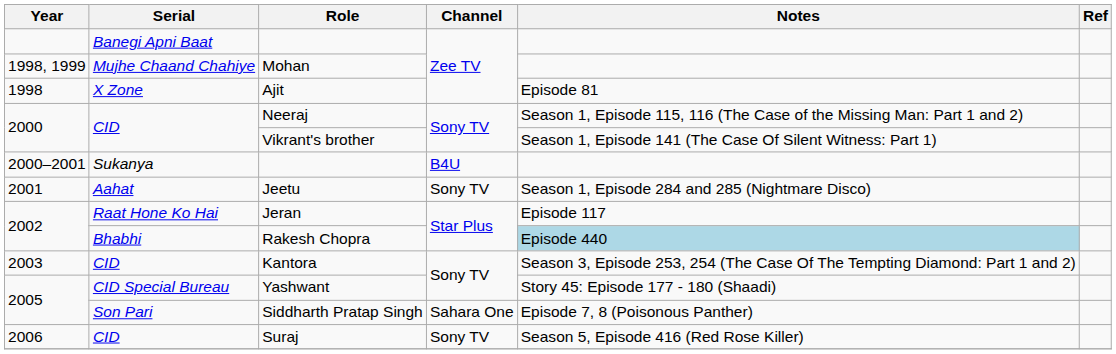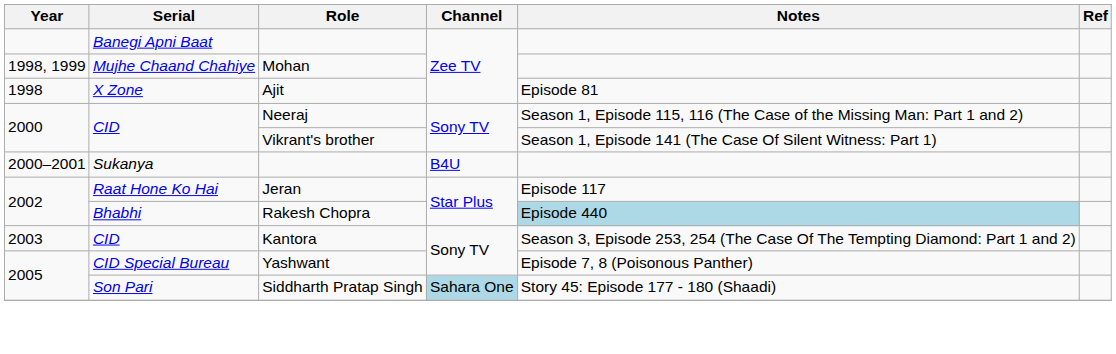- row: 2001 | Aahat | Jeetu | Sony TV | Season 1, Episode 284 and 285 (Nightmare Disco)
Yashwant | Notes: Story 45: Episode 177 - 180 (Shaadi) -> Episode 7, 8 (Poisonous Panther)
Siddharth Pratap Singh | Channel: no background -> lightblue background
Siddharth Pratap Singh | Notes: Episode 7, 8 (Poisonous Panther) -> Story 45: Episode 177 - 180 (Shaadi)
- row: 2006 | CID | Suraj | Sony TV | Season 5, Episode 416 (Red Rose Killer)
